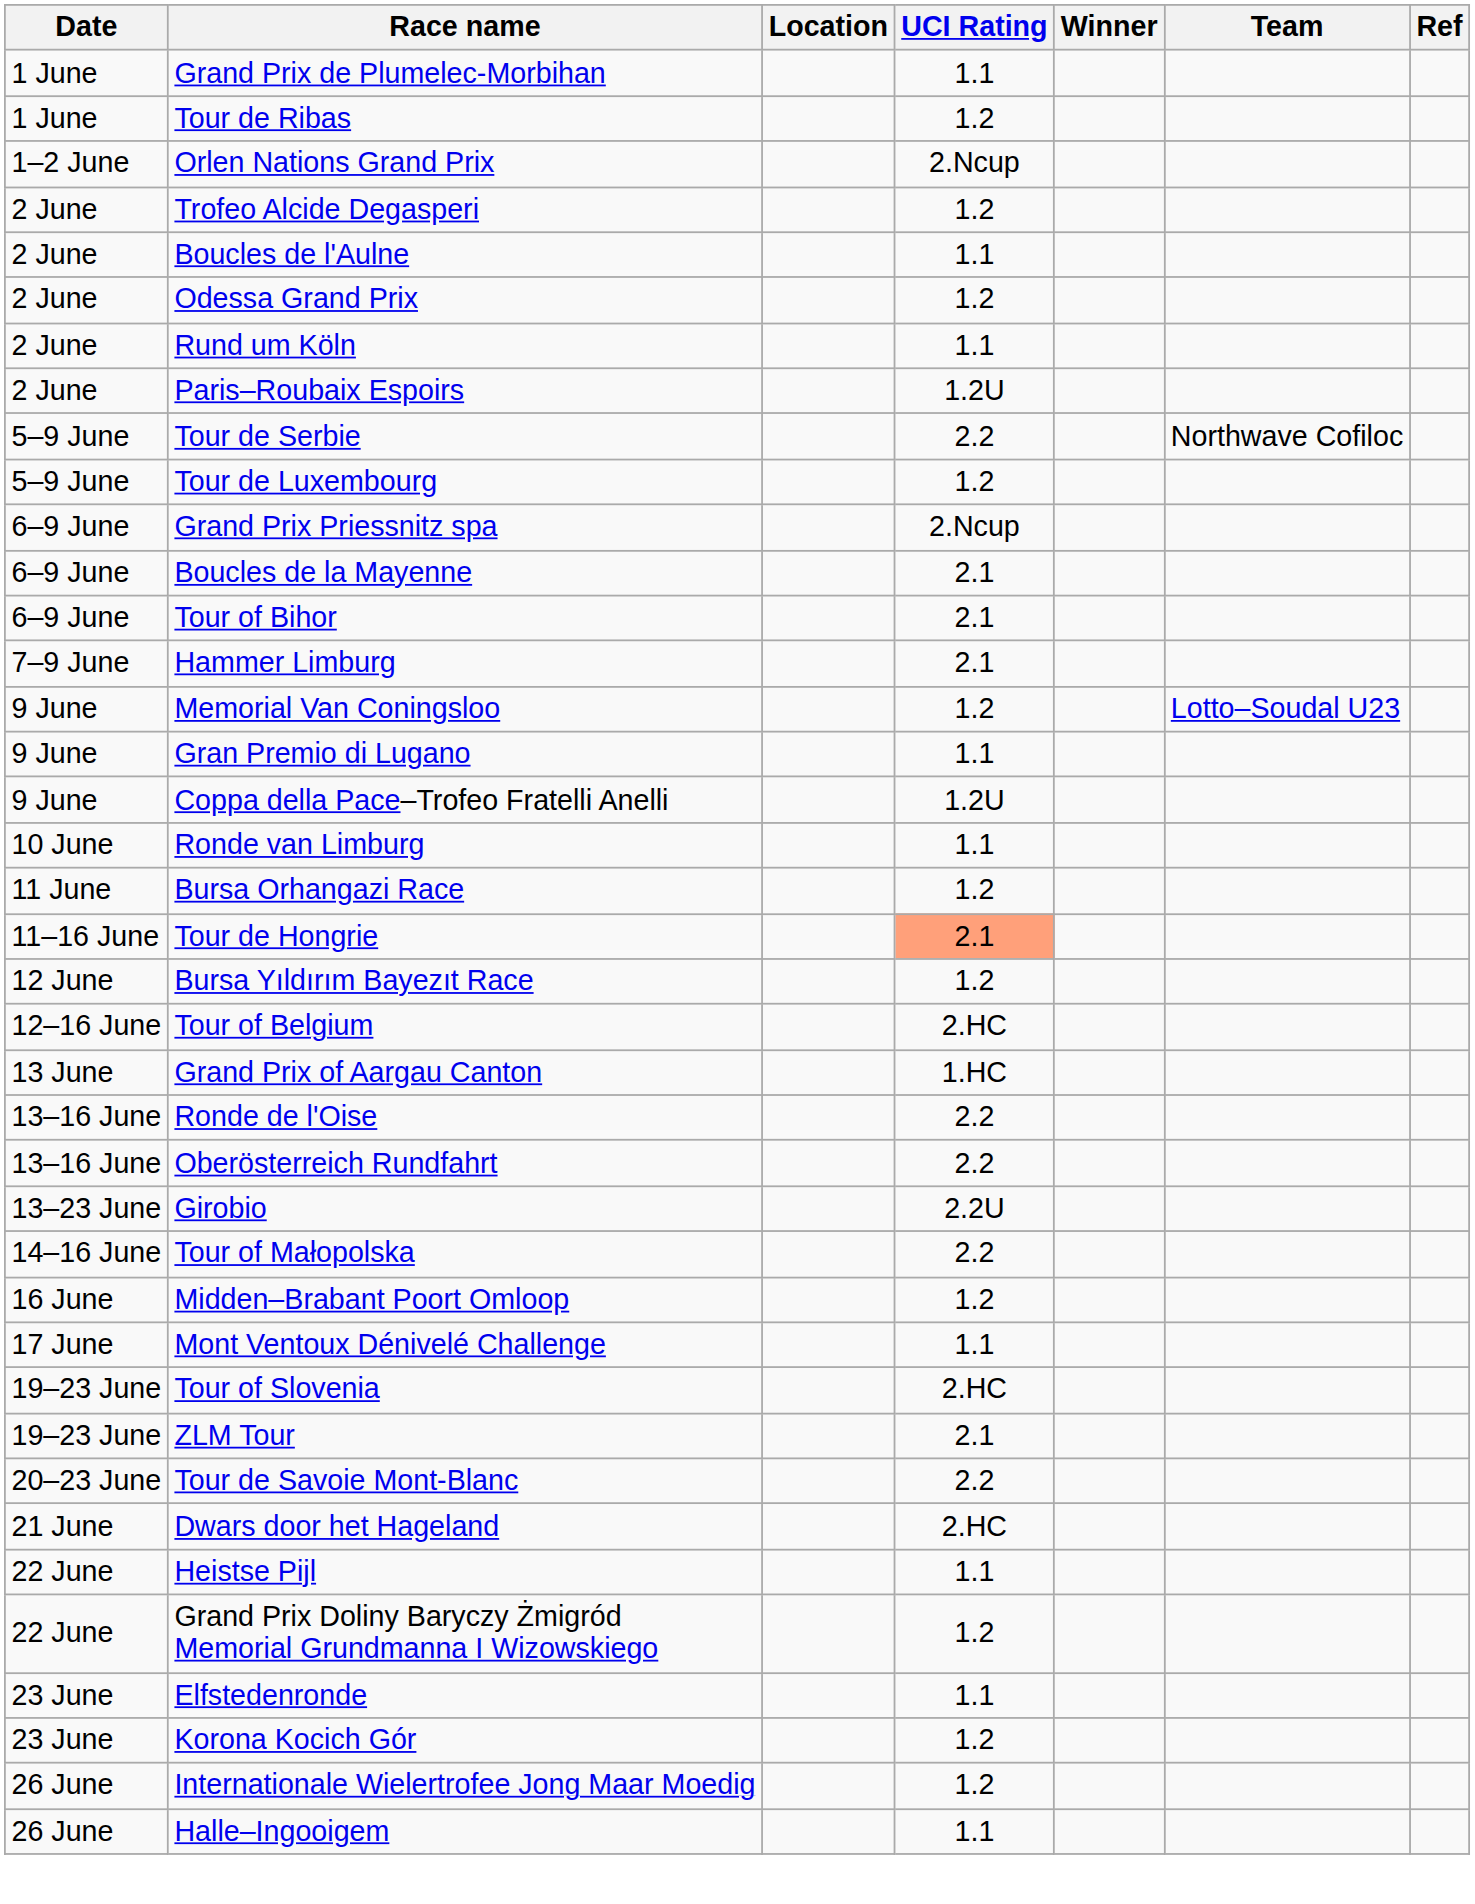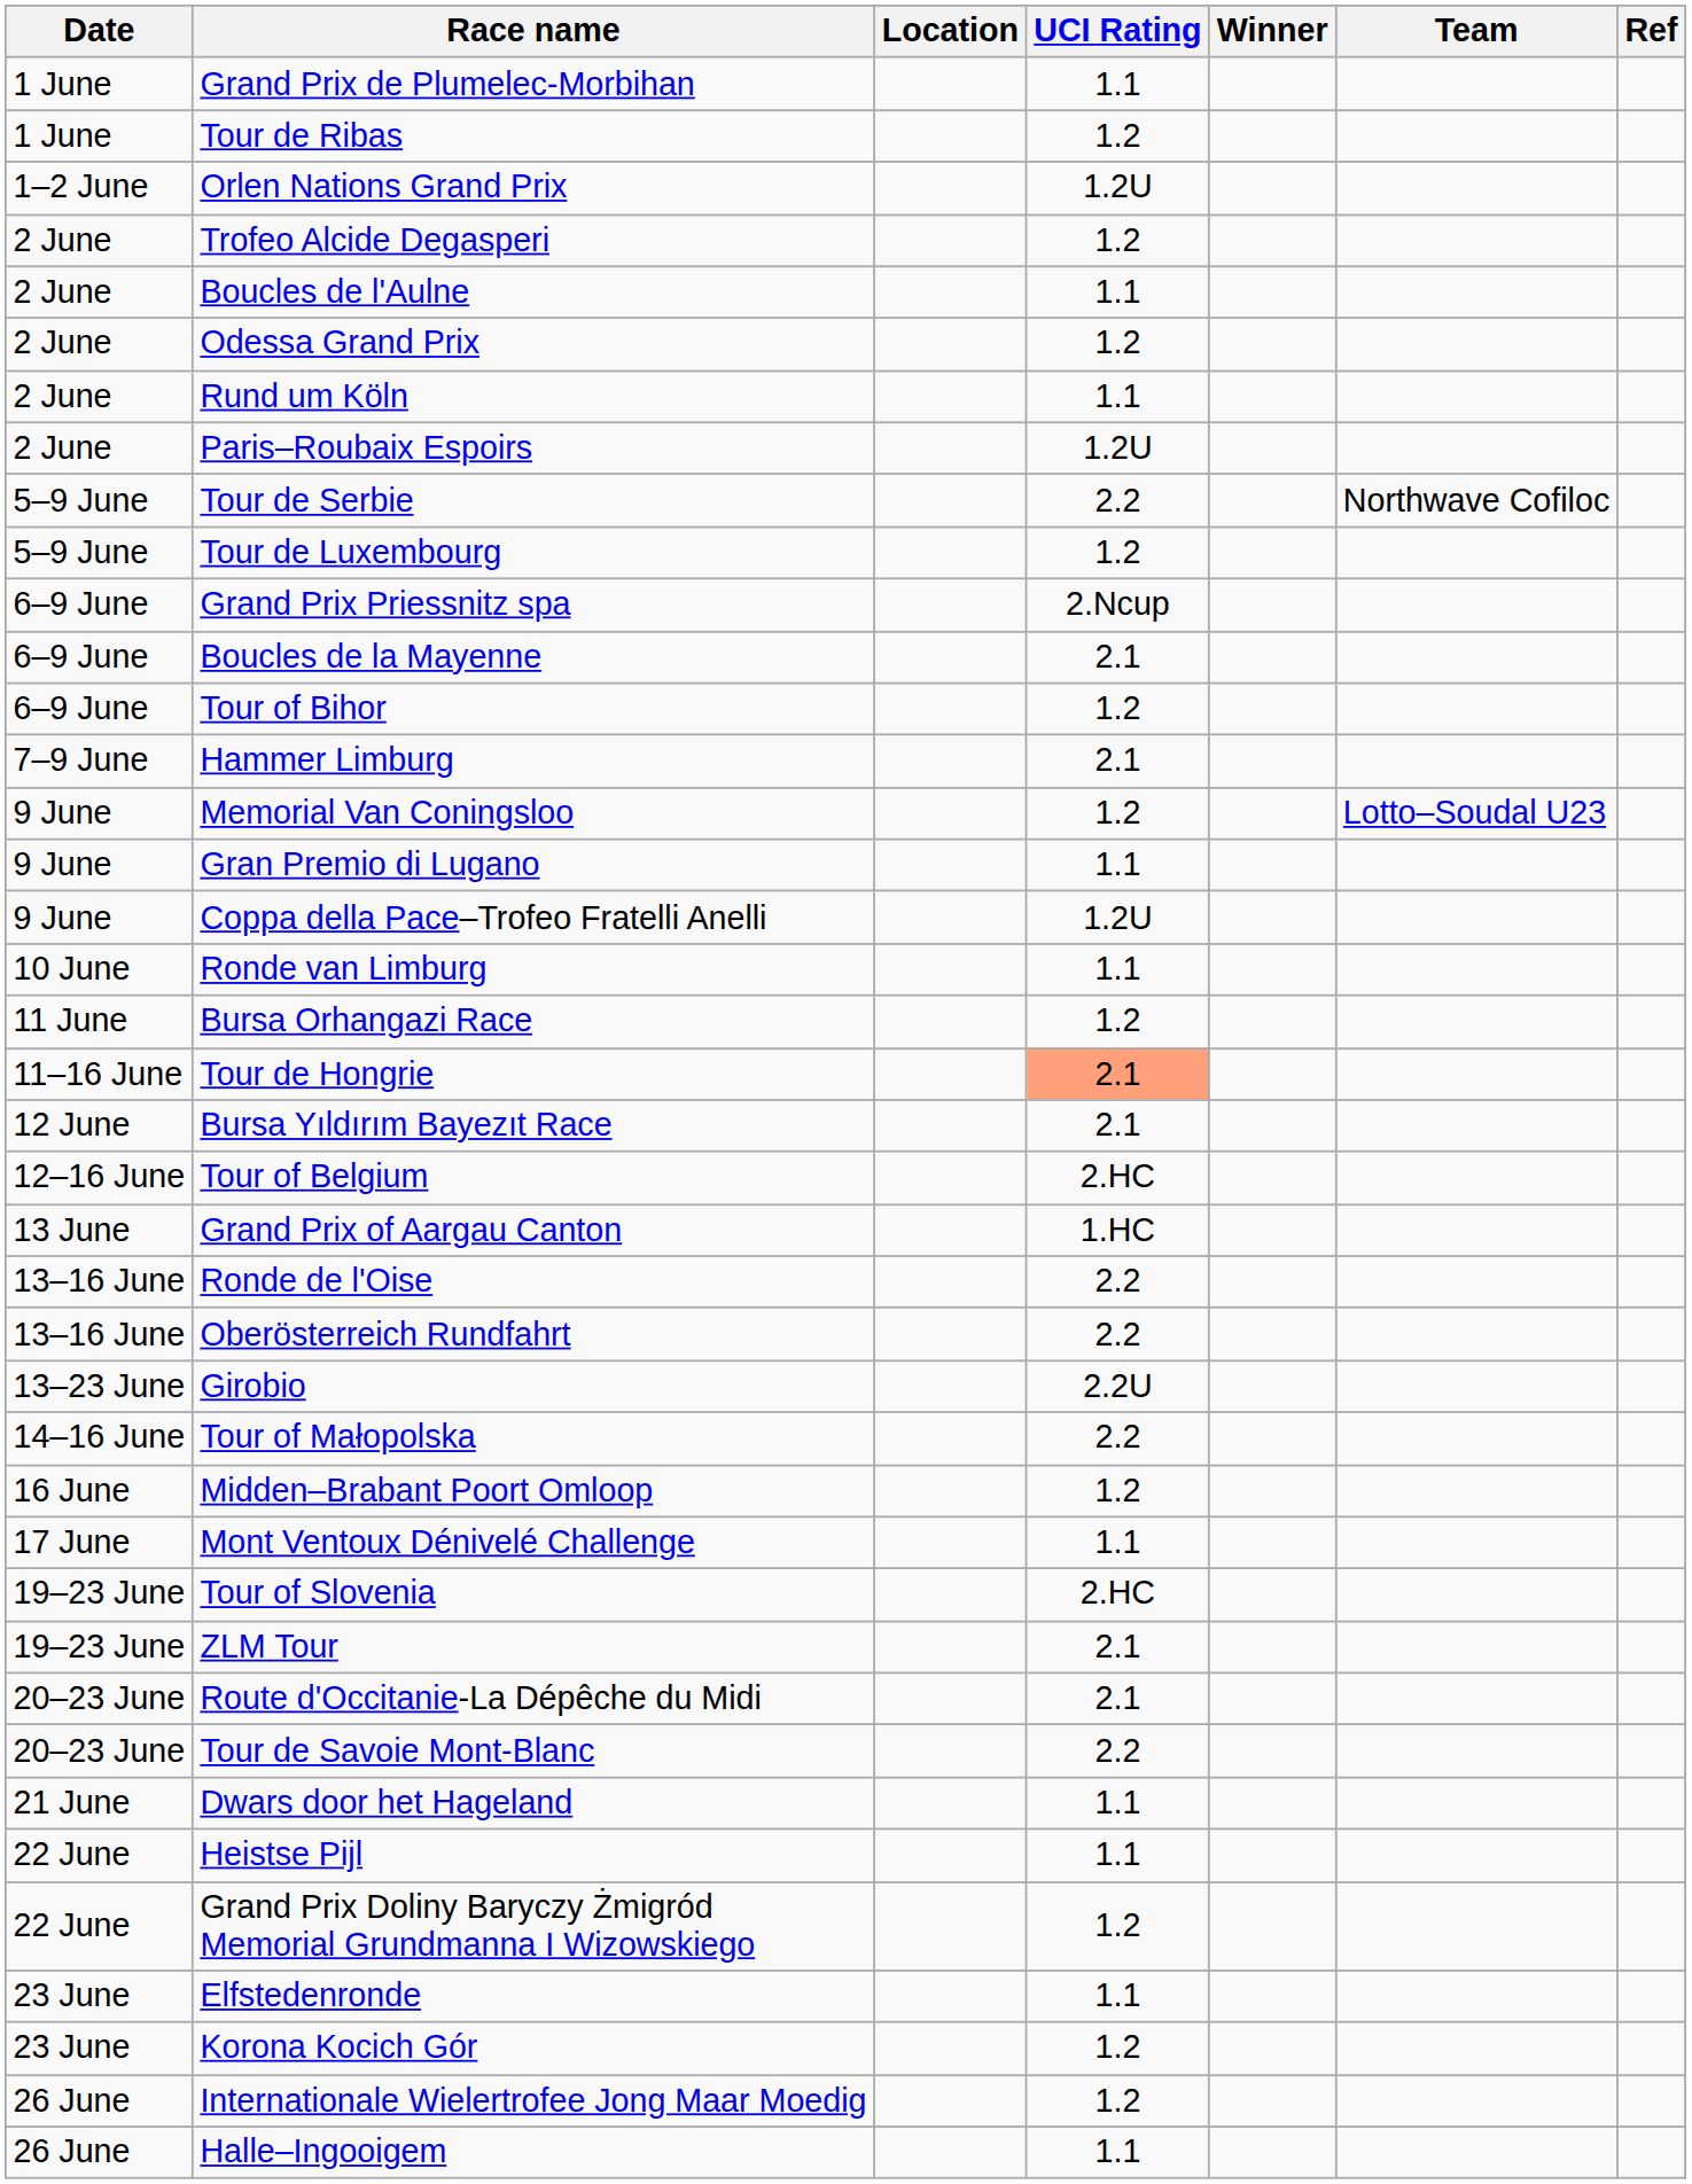Orlen Nations Grand Prix | UCI Rating: 2.Ncup -> 1.2U
Tour of Bihor | UCI Rating: 2.1 -> 1.2
Bursa Yıldırım Bayezıt Race | UCI Rating: 1.2 -> 2.1
+ row: 20–23 June | Route d'Occitanie-La Dépêche du Midi | 2.1
Dwars door het Hageland | UCI Rating: 2.HC -> 1.1
